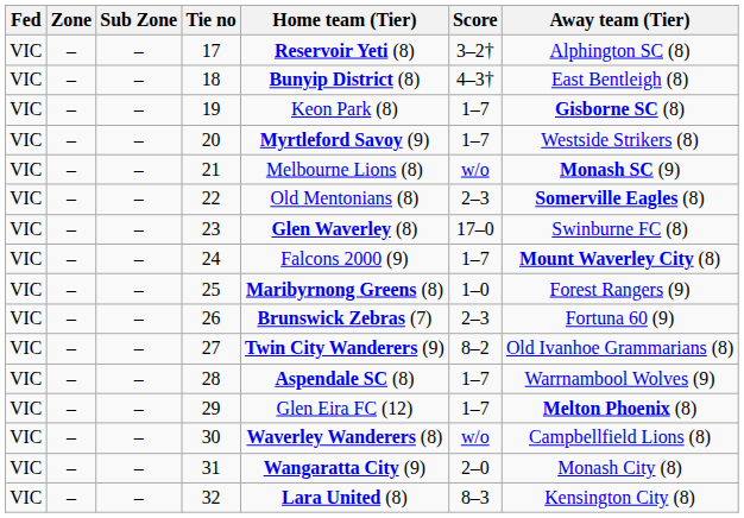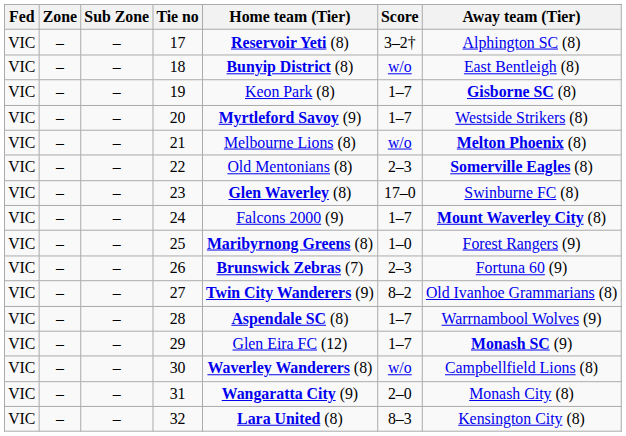18 | Score: 4–3† -> w/o
21 | Away team (Tier): Monash SC (9) -> Melton Phoenix (8)
29 | Away team (Tier): Melton Phoenix (8) -> Monash SC (9)
